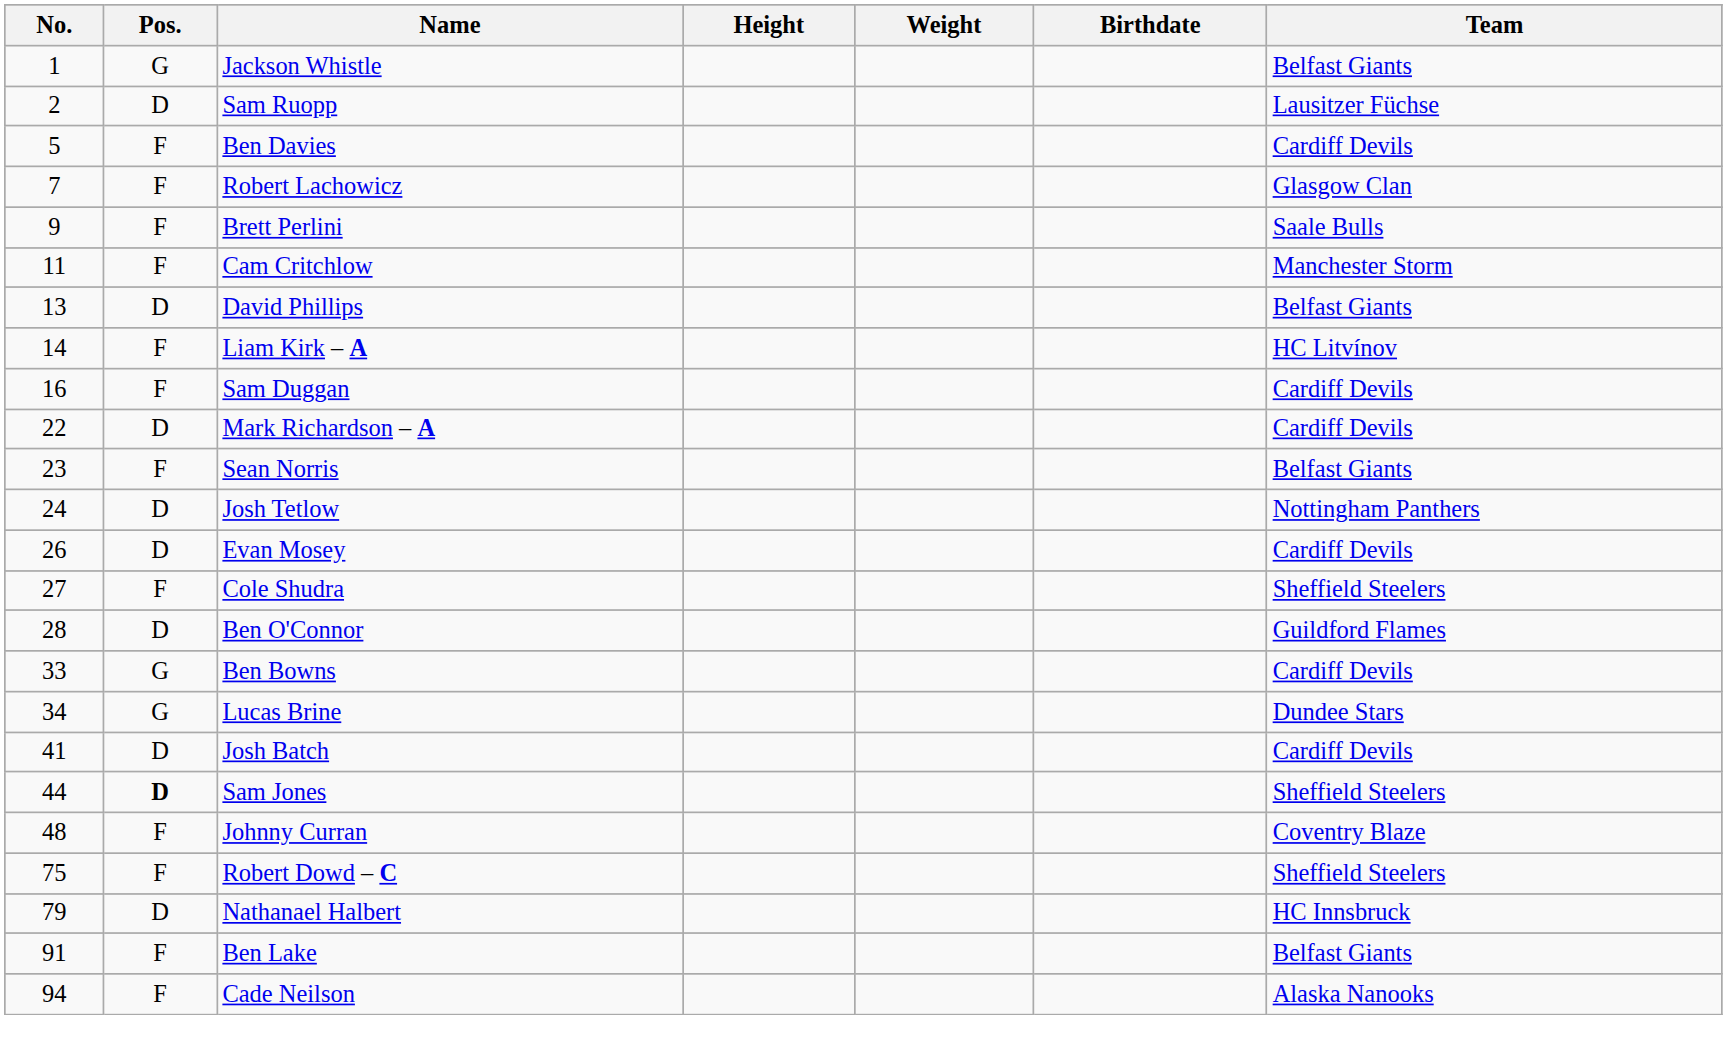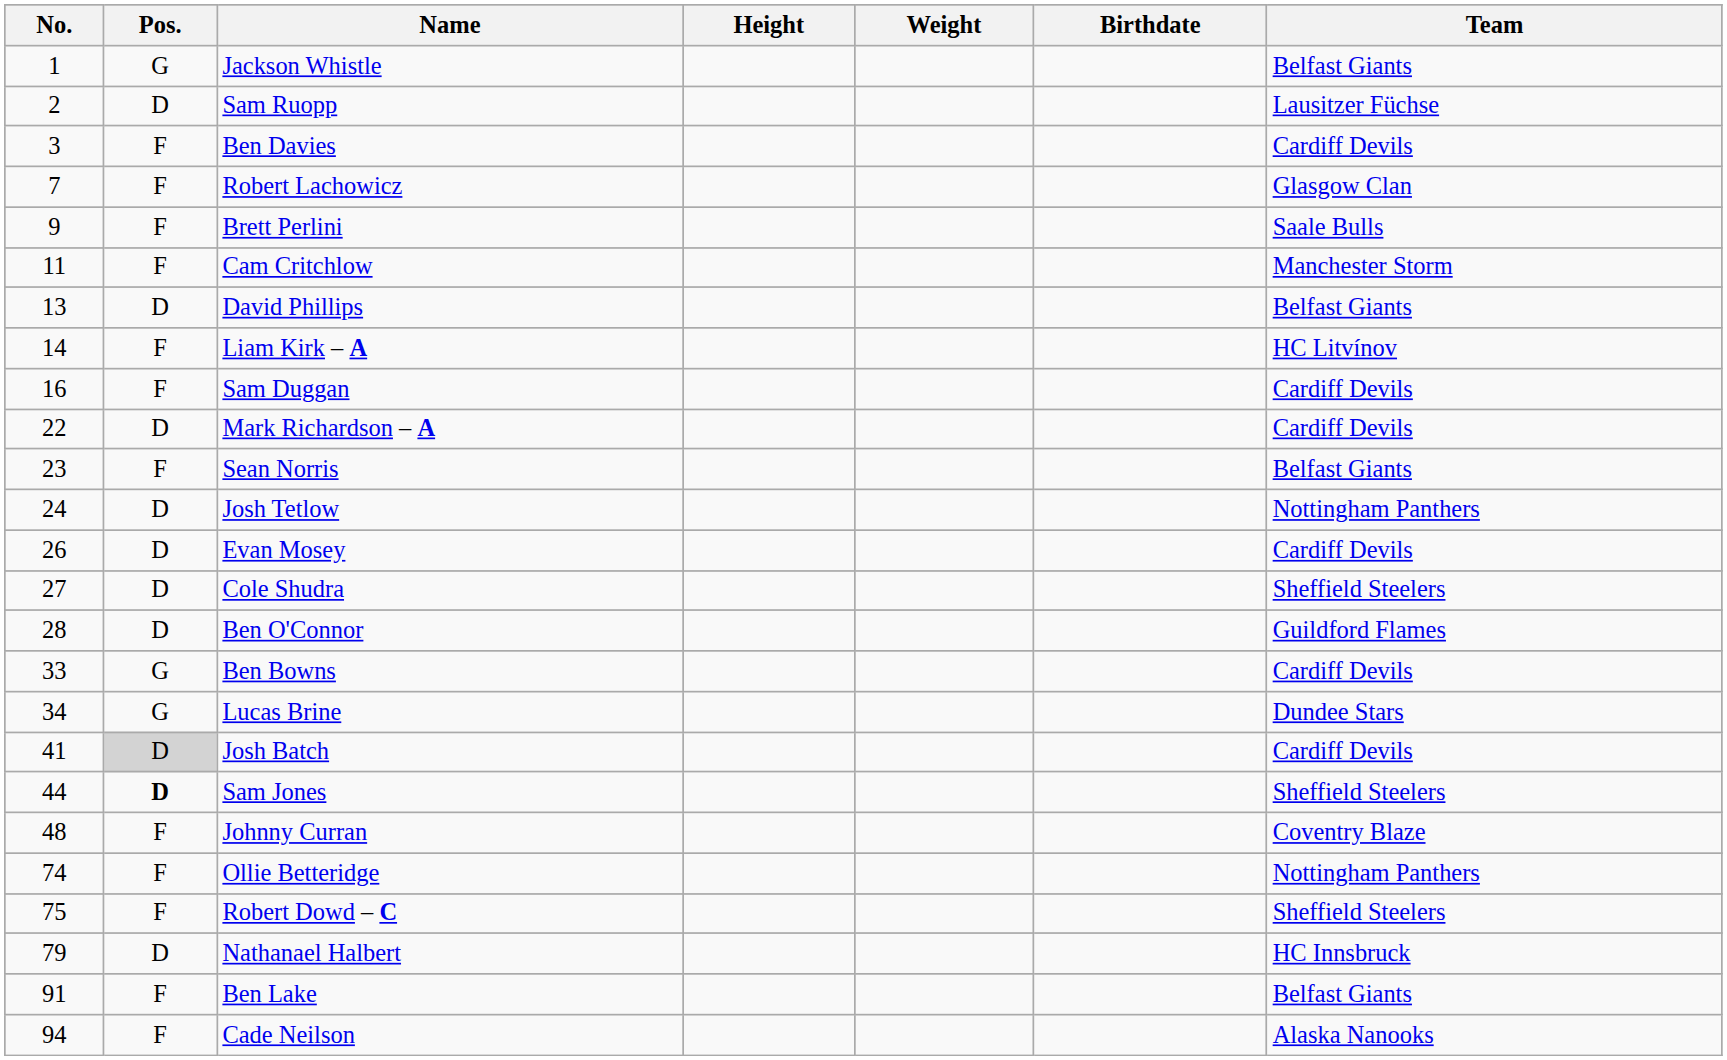Ben Davies | No.: 5 -> 3
Cole Shudra | Pos.: F -> D
Josh Batch | Pos.: no background -> lightgrey background
+ row: 74 | F | Ollie Betteridge | Nottingham Panthers
